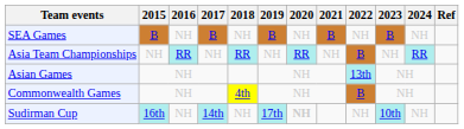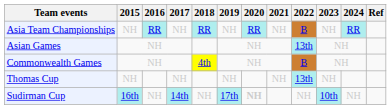- row: SEA Games | B | NH | B | NH | B | NH | B | NH | B | NH
+ row: Thomas Cup | NH | NH | NH | NH | 13th | NH
